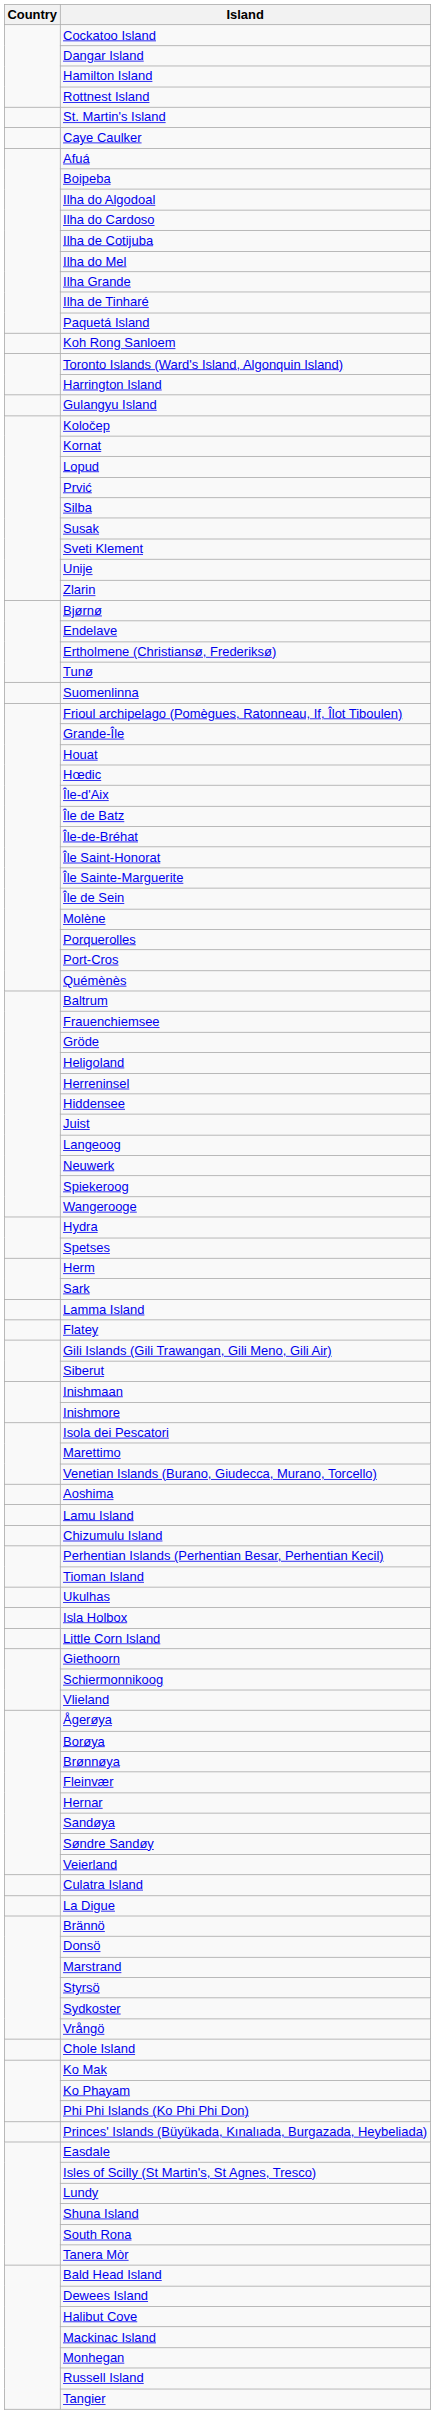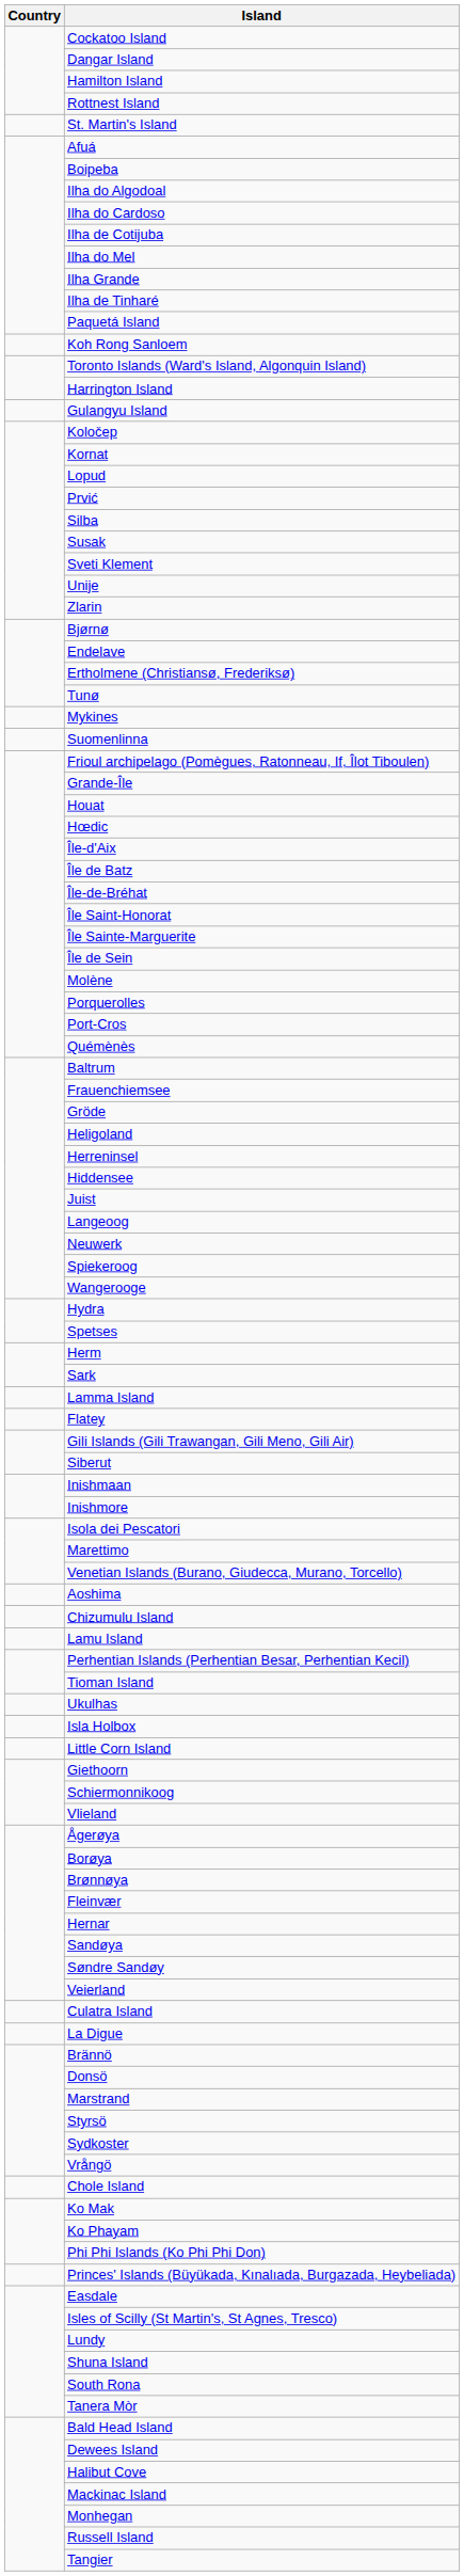- row: Caye Caulker
+ row: Mykines
rows swapped: Lamu Island <-> Chizumulu Island
